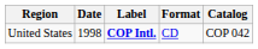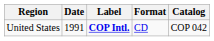United States | Date: 1998 -> 1991
